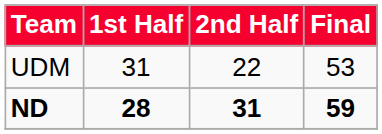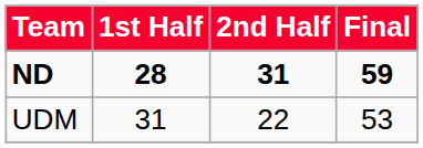rows swapped: UDM <-> ND
